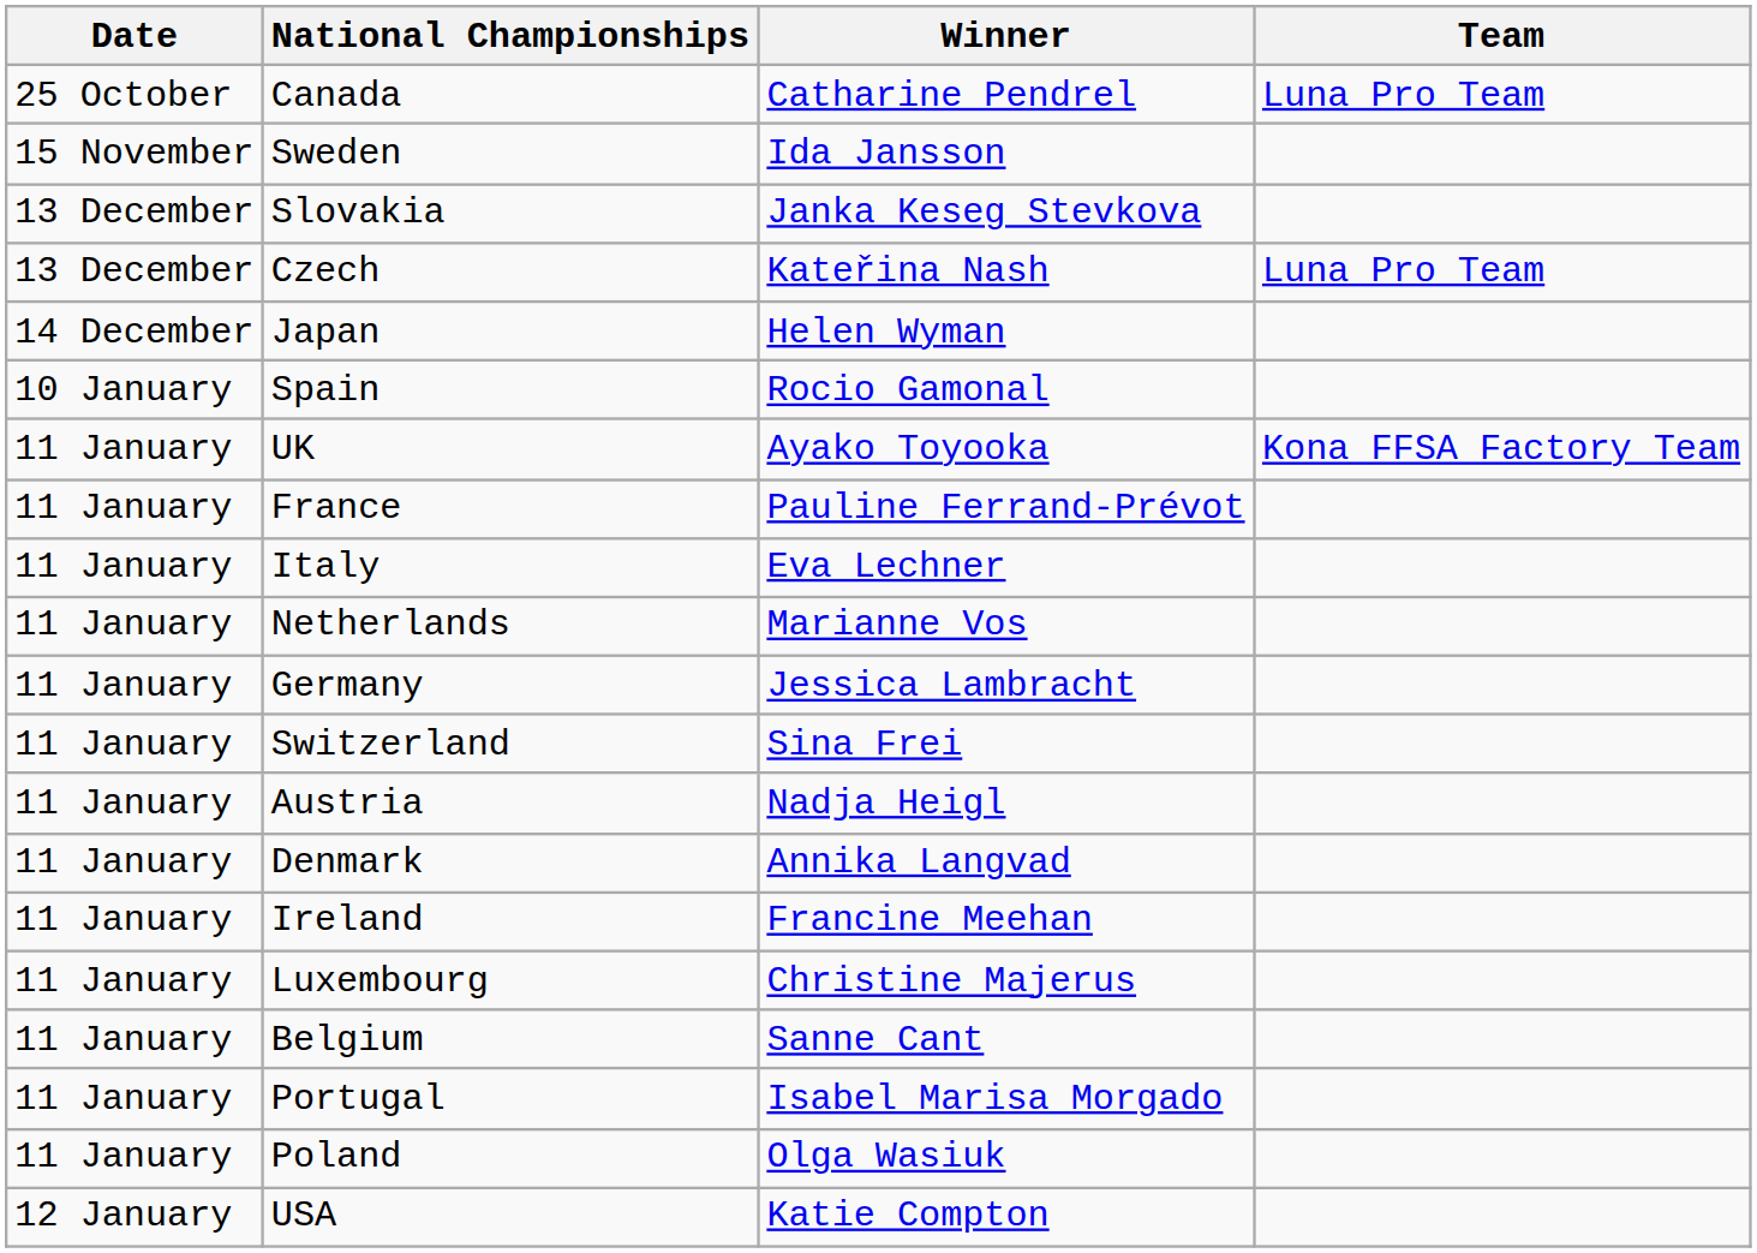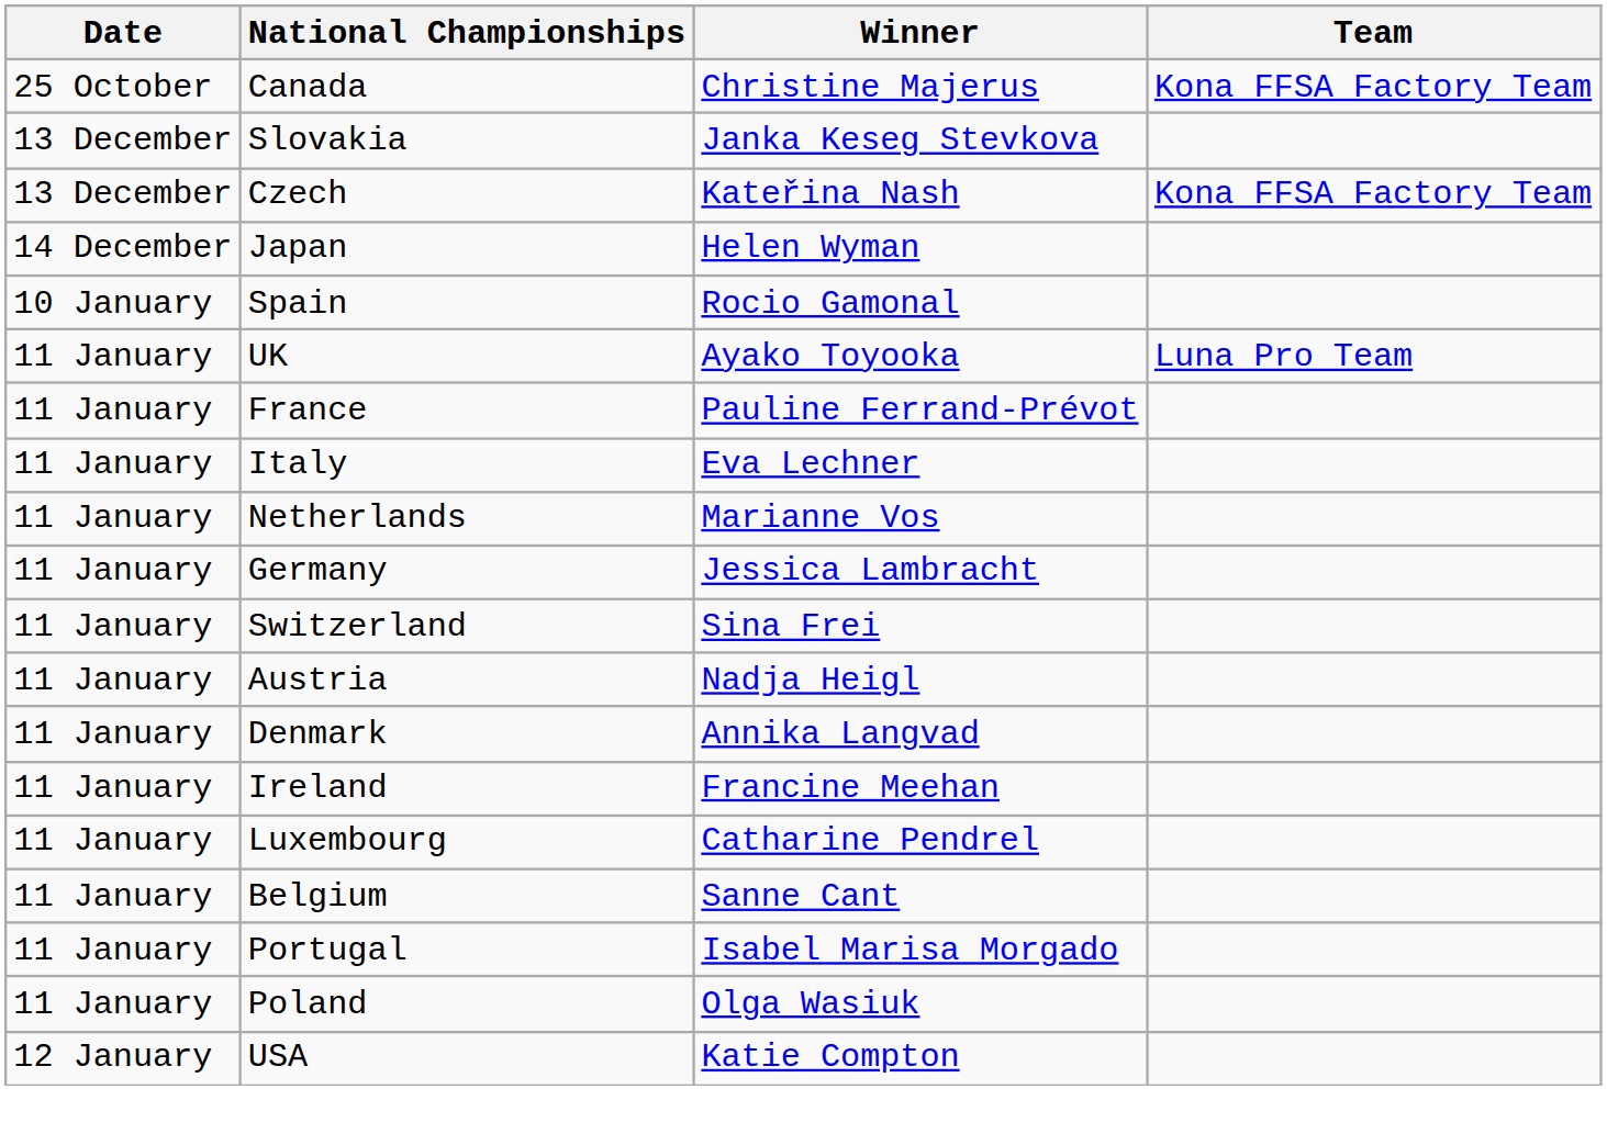Canada | Winner: Catharine Pendrel -> Christine Majerus
Canada | Team: Luna Pro Team -> Kona FFSA Factory Team
- row: 15 November | Sweden | Ida Jansson
Czech | Team: Luna Pro Team -> Kona FFSA Factory Team
UK | Team: Kona FFSA Factory Team -> Luna Pro Team
Luxembourg | Winner: Christine Majerus -> Catharine Pendrel
